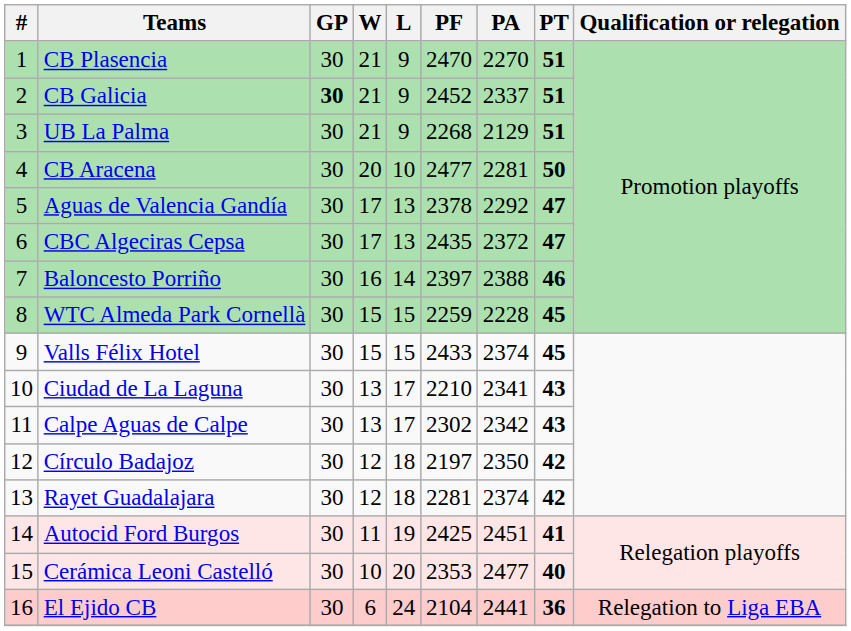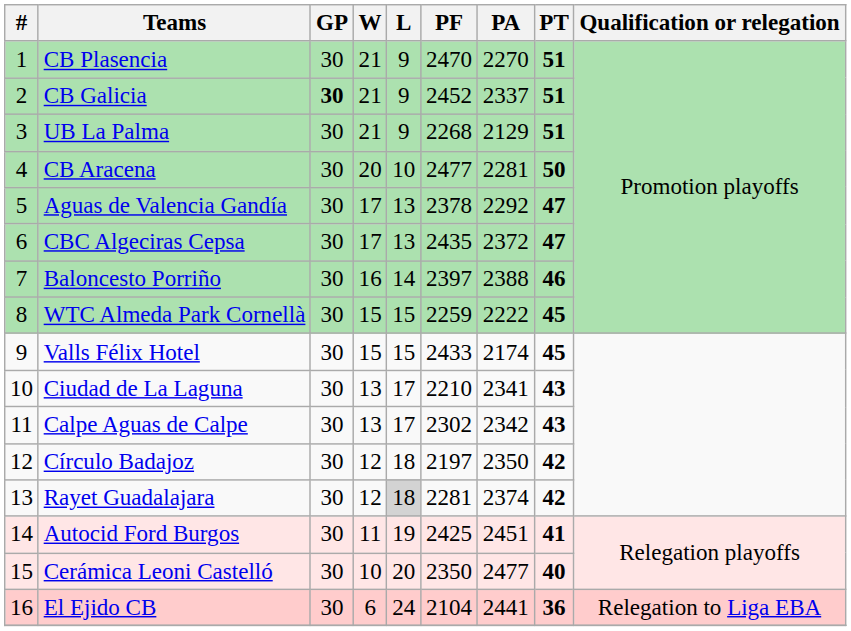WTC Almeda Park Cornellà | PA: 2228 -> 2222
Valls Félix Hotel | PA: 2374 -> 2174
Rayet Guadalajara | L: no background -> lightgrey background
Cerámica Leoni Castelló | PF: 2353 -> 2350
